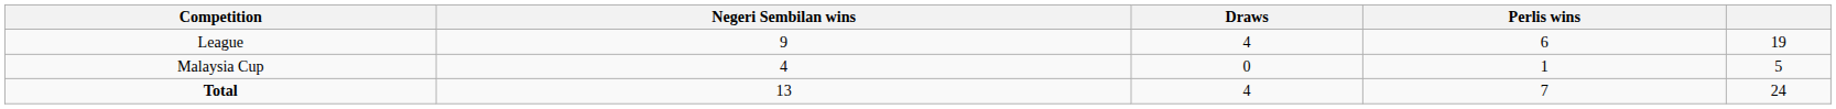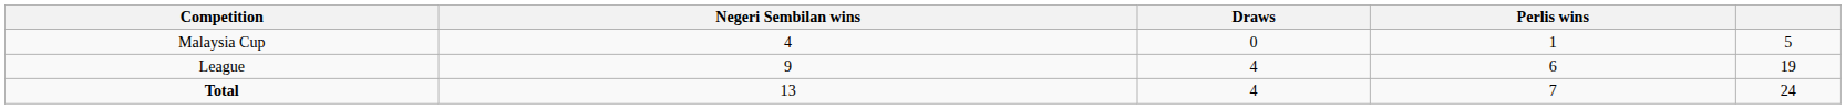rows swapped: League <-> Malaysia Cup
